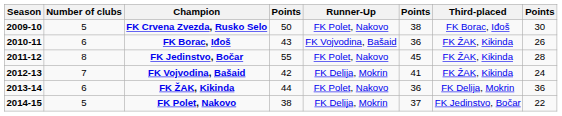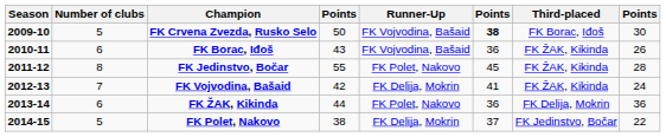FK Crvena Zvezda, Rusko Selo | Runner-Up: FK Polet, Nakovo -> FK Vojvodina, Bašaid
FK Crvena Zvezda, Rusko Selo | column 6: normal -> bold
